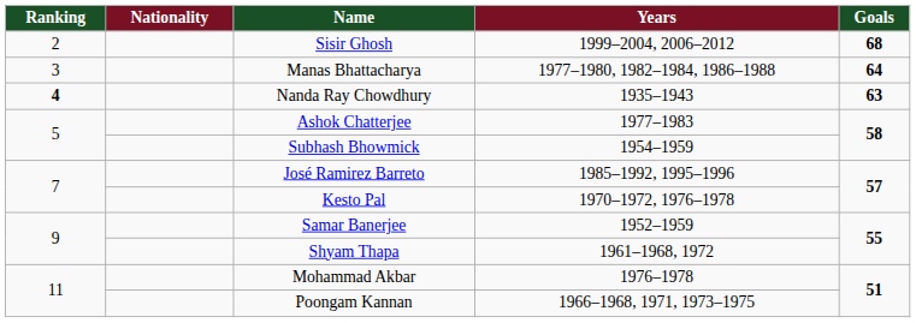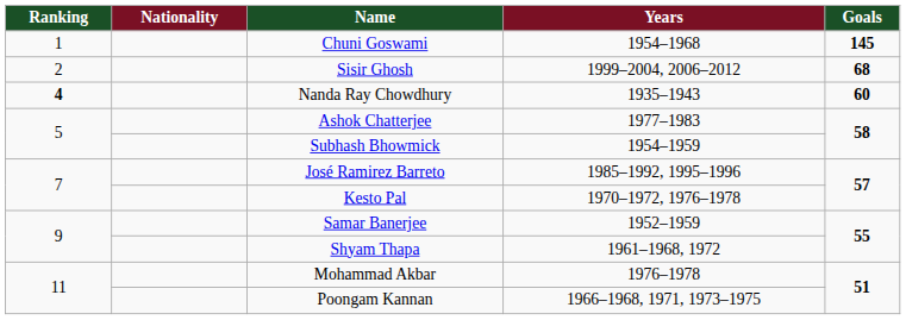+ row: 1 | Chuni Goswami | 1954–1968 | 145
- row: 3 | Manas Bhattacharya | 1977–1980, 1982–1984, 1986–1988 | 64
Nanda Ray Chowdhury | Goals: 63 -> 60
